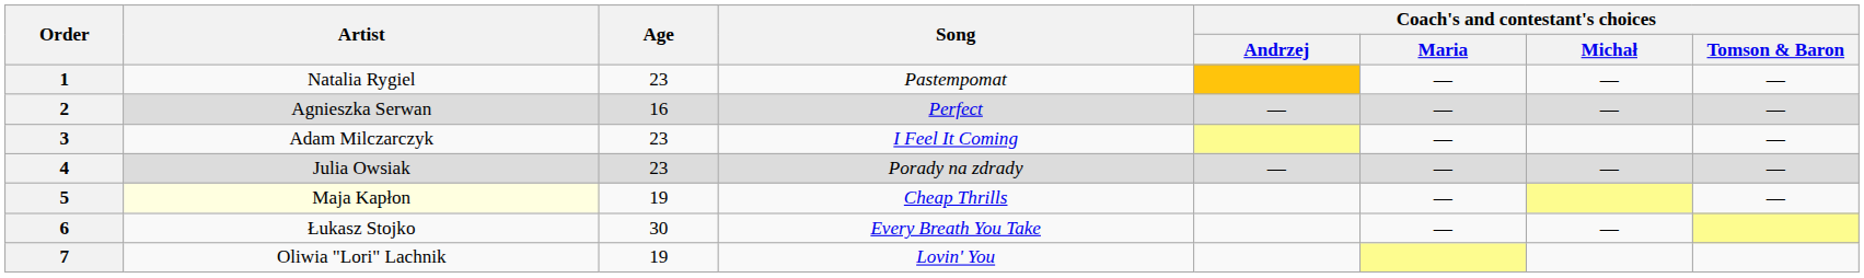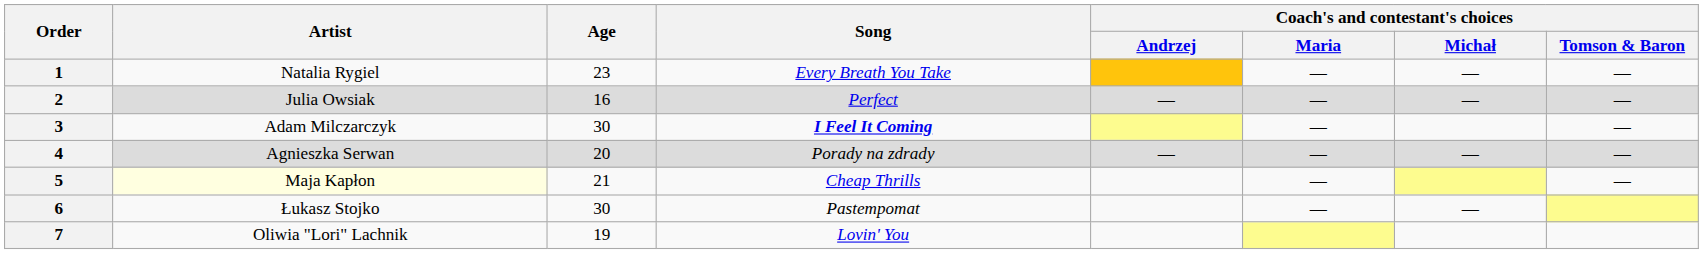1 | Song: Pastempomat -> Every Breath You Take
2 | Artist: Agnieszka Serwan -> Julia Owsiak
3 | Age: 23 -> 30
3 | Song: normal -> bold
4 | Artist: Julia Owsiak -> Agnieszka Serwan
4 | Age: 23 -> 20
5 | Age: 19 -> 21
6 | Song: Every Breath You Take -> Pastempomat
